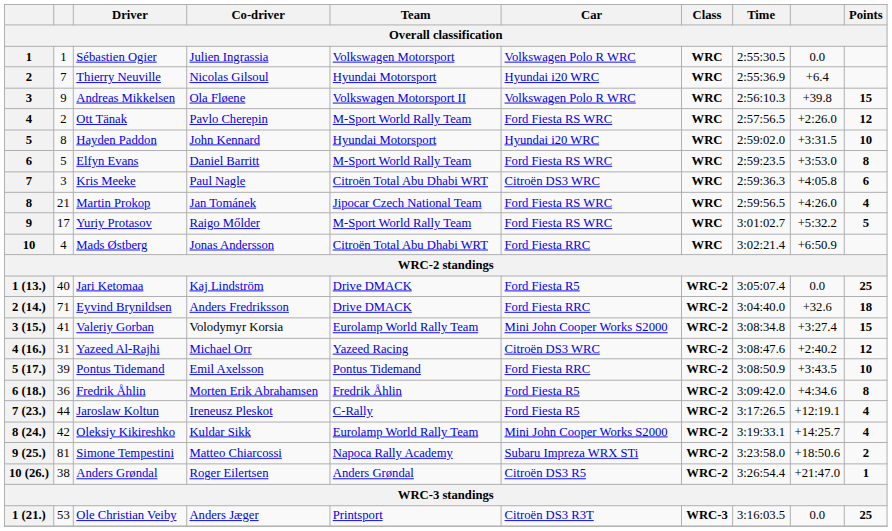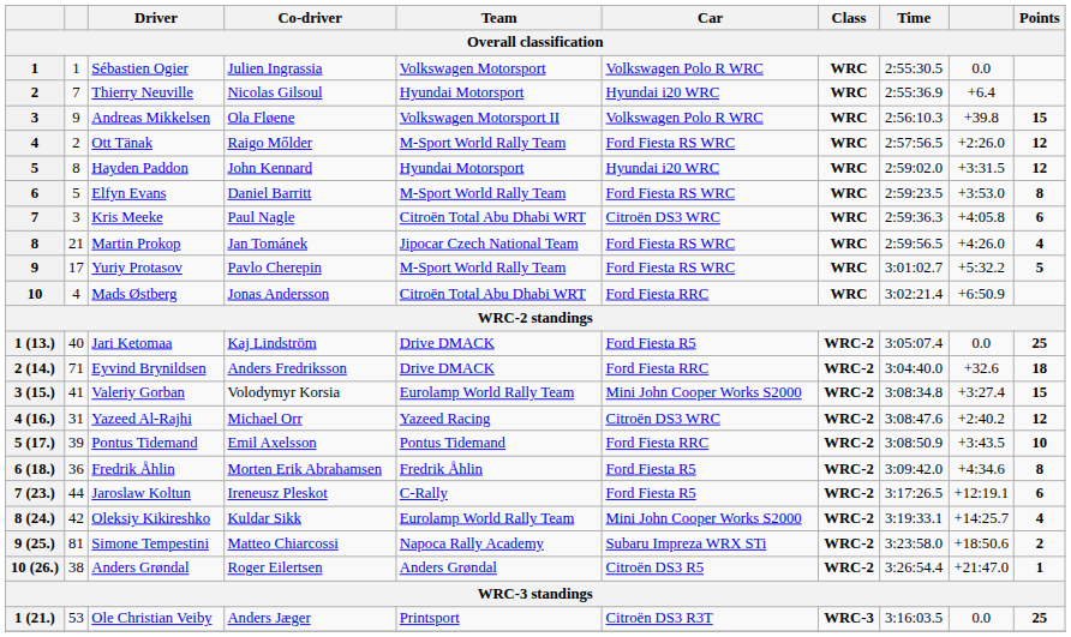Ott Tänak | Co-driver: Pavlo Cherepin -> Raigo Mőlder
Hayden Paddon | Points: 10 -> 12
Yuriy Protasov | Co-driver: Raigo Mőlder -> Pavlo Cherepin
Jaroslaw Koltun | Points: 4 -> 6
